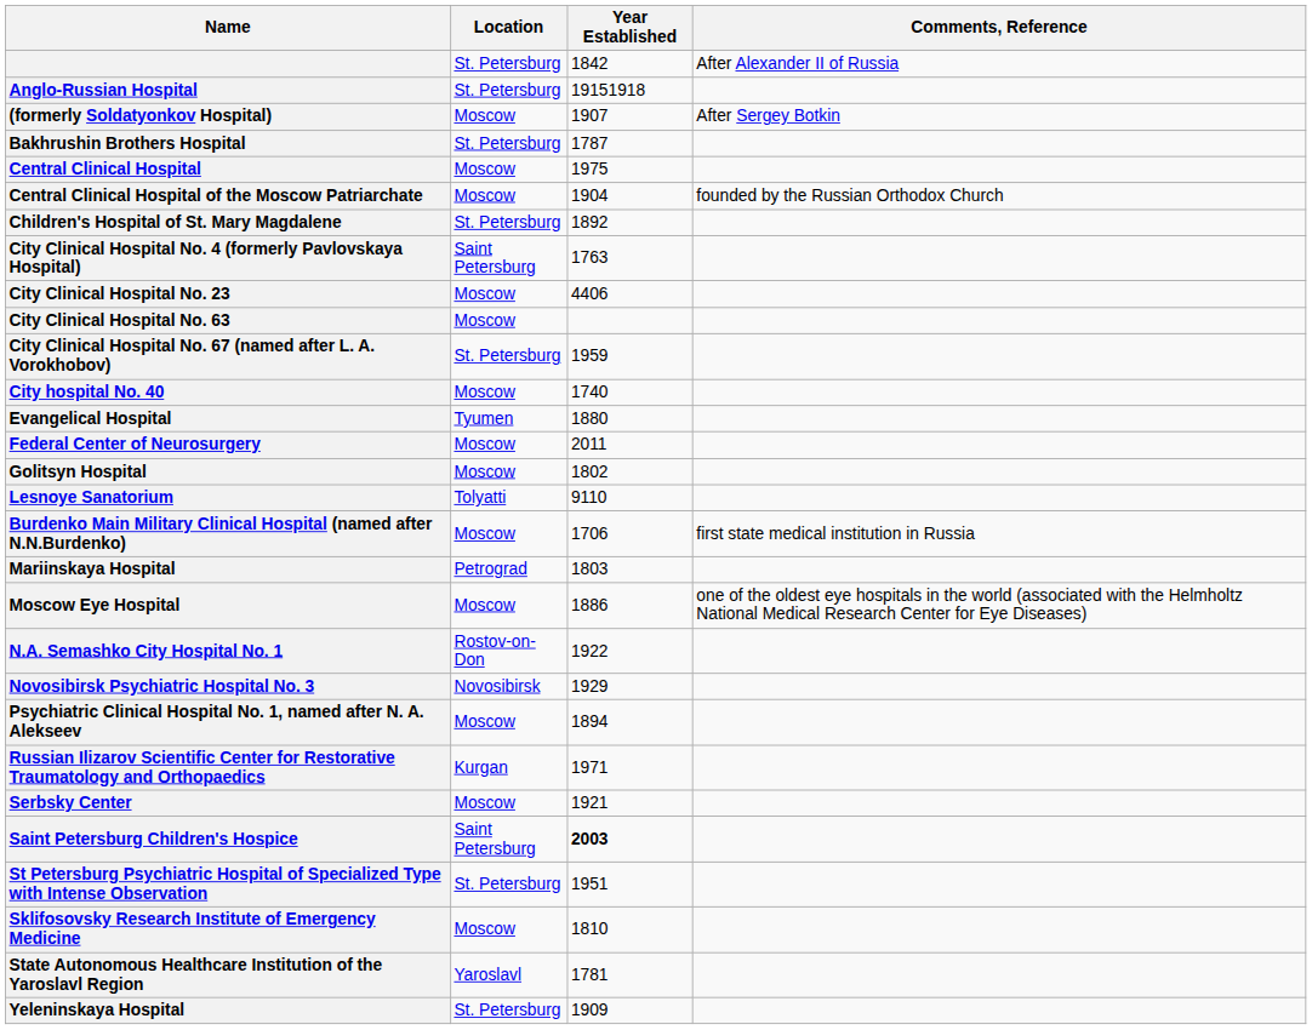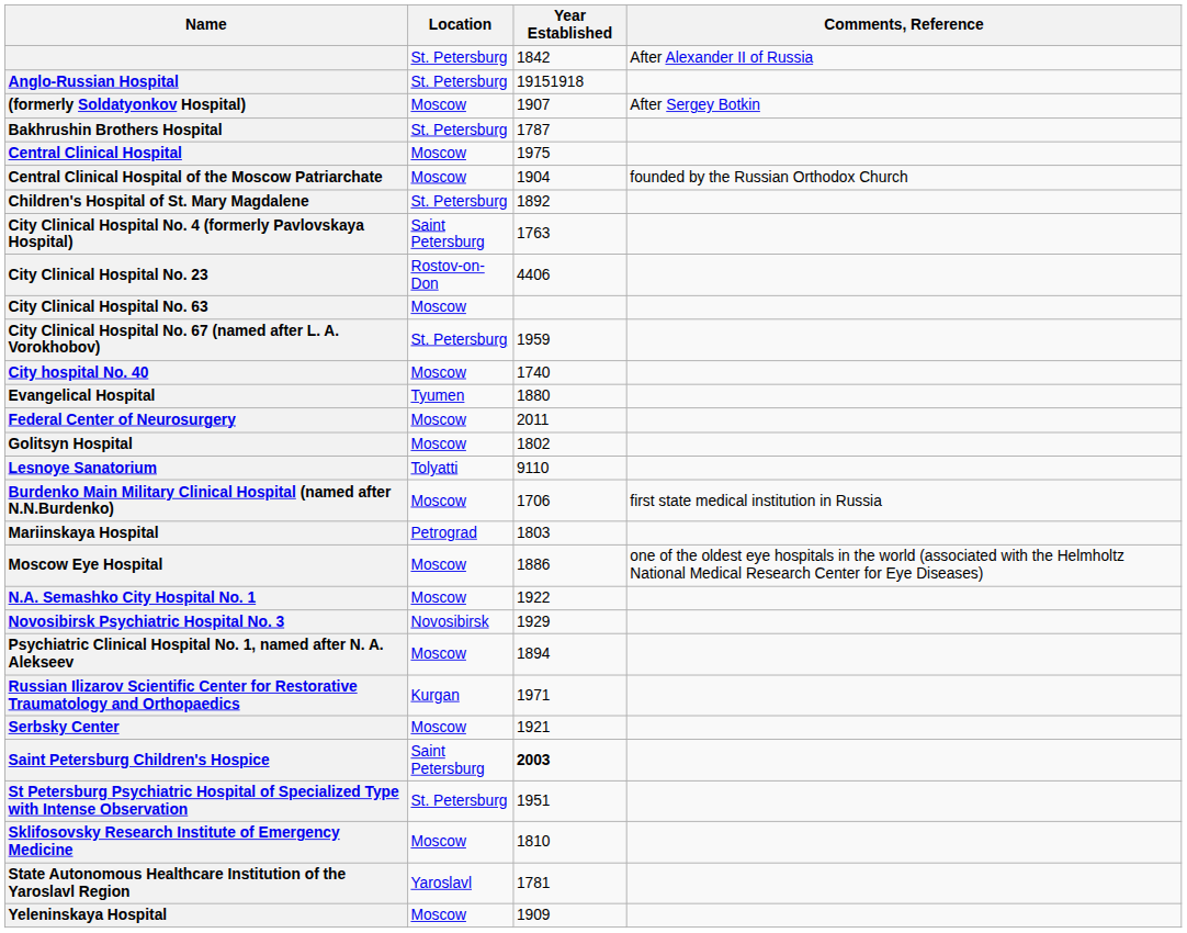City Clinical Hospital No. 23 | Location: Moscow -> Rostov-on-Don
N.A. Semashko City Hospital No. 1 | Location: Rostov-on-Don -> Moscow
Yeleninskaya Hospital | Location: St. Petersburg -> Moscow
